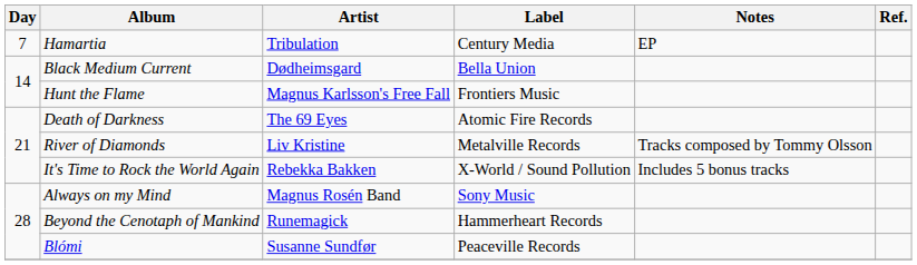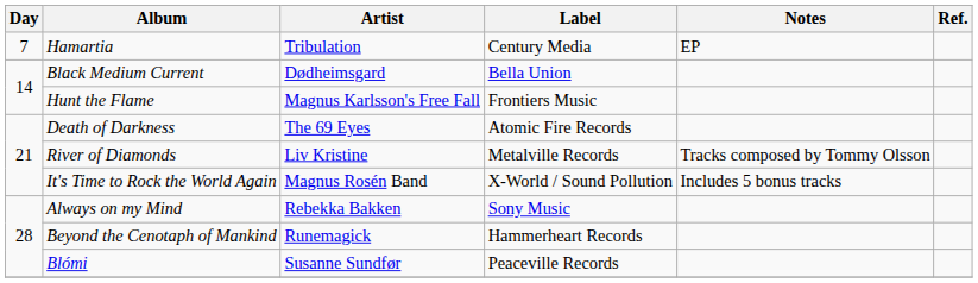It's Time to Rock the World Again | Artist: Rebekka Bakken -> Magnus Rosén Band
Always on my Mind | Artist: Magnus Rosén Band -> Rebekka Bakken
